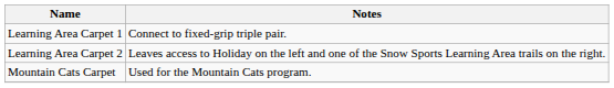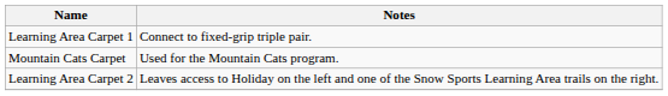rows swapped: Mountain Cats Carpet <-> Learning Area Carpet 2
